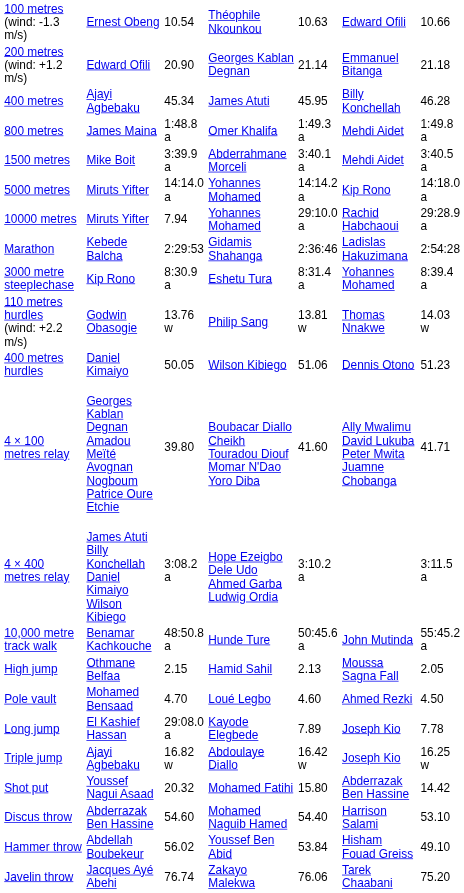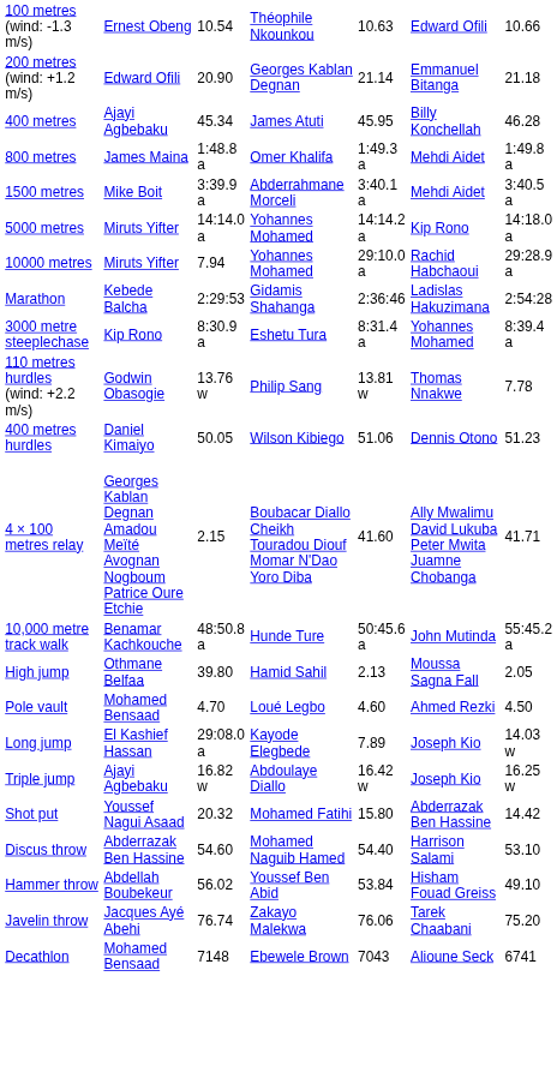110 metres hurdles (wind: +2.2 m/s) | column 7: 14.03 w -> 7.78
4 × 100 metres relay | column 3: 39.80 -> 2.15
- row: 4 × 400 metres relay | James Atuti Billy Konchellah Daniel Kimaiyo Wilson Kibiego | 3:08.2 a | Hope Ezeigbo Dele Udo Ahmed Garba Ludwig Ordia | 3:10.2 a | 3:11.5 a
High jump | column 3: 2.15 -> 39.80
Long jump | column 7: 7.78 -> 14.03 w
+ row: Decathlon | Mohamed Bensaad | 7148 | Ebewele Brown | 7043 | Alioune Seck | 6741
